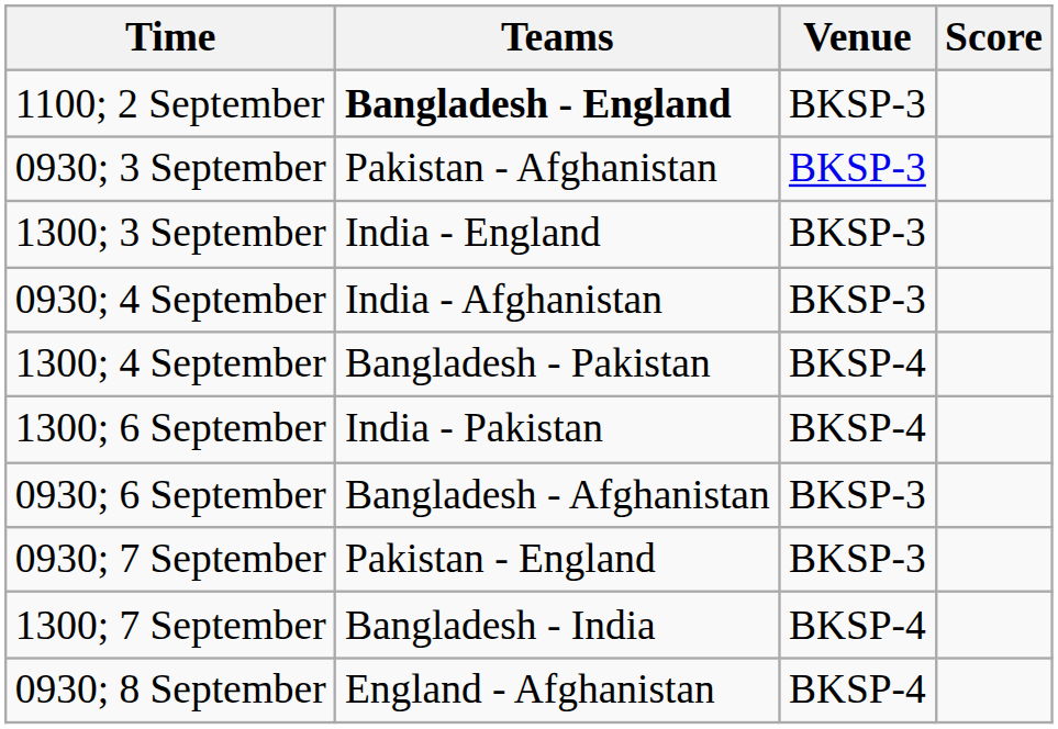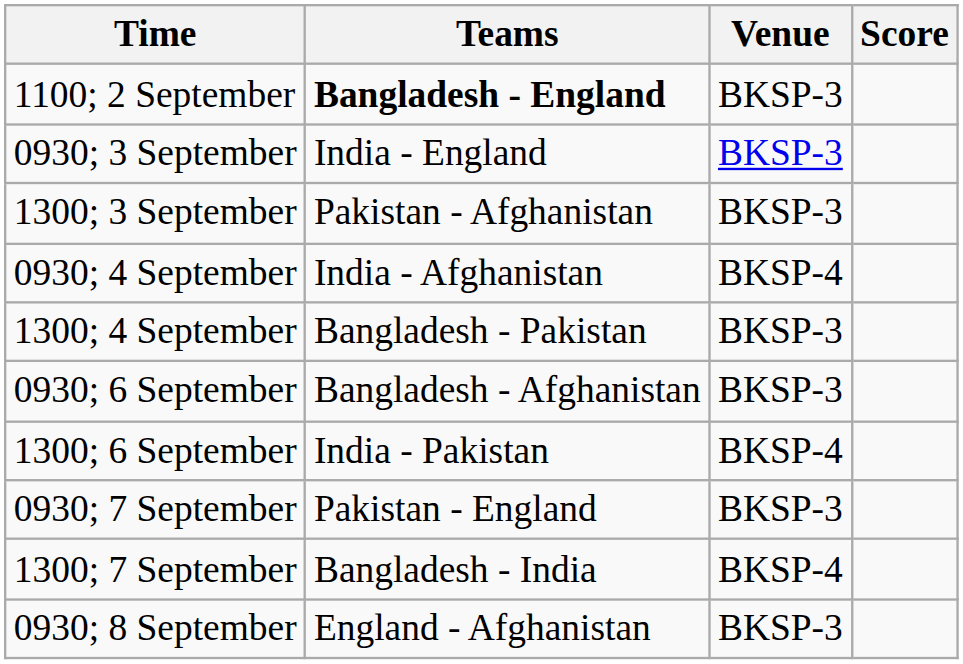0930; 3 September | Teams: Pakistan - Afghanistan -> India - England
1300; 3 September | Teams: India - England -> Pakistan - Afghanistan
0930; 4 September | Venue: BKSP-3 -> BKSP-4
1300; 4 September | Venue: BKSP-4 -> BKSP-3
rows swapped: 0930; 6 September <-> 1300; 6 September
0930; 8 September | Venue: BKSP-4 -> BKSP-3
